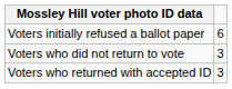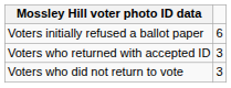rows swapped: Voters who returned with accepted ID <-> Voters who did not return to vote
